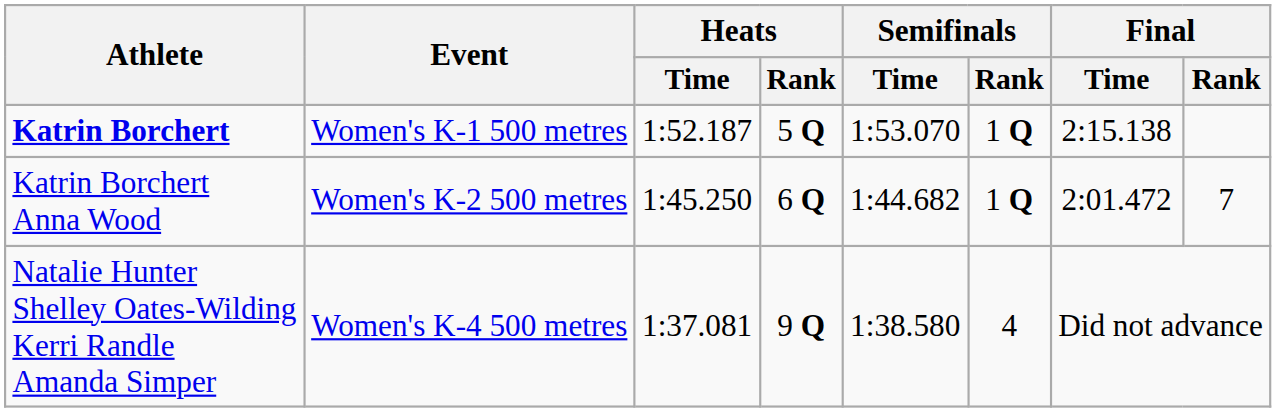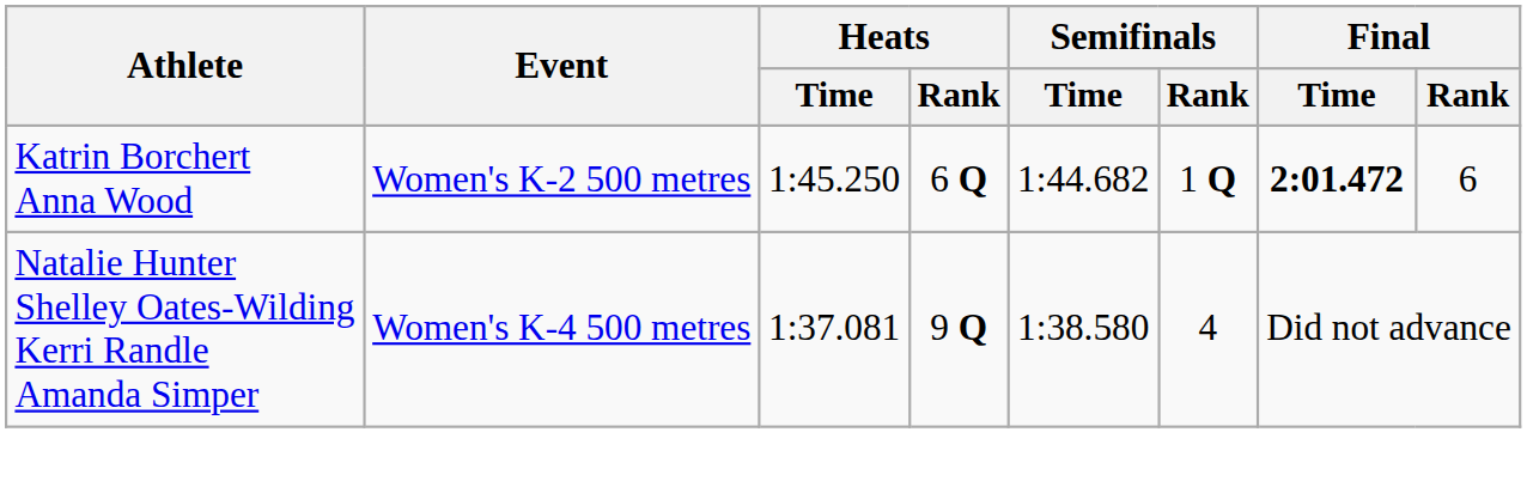- row: Katrin Borchert | Women's K-1 500 metres | 1:52.187 | 5 Q | 1:53.070 | 1 Q | 2:15.138
Katrin Borchert Anna Wood | Final / Time: normal -> bold
Katrin Borchert Anna Wood | Final / Rank: 7 -> 6
